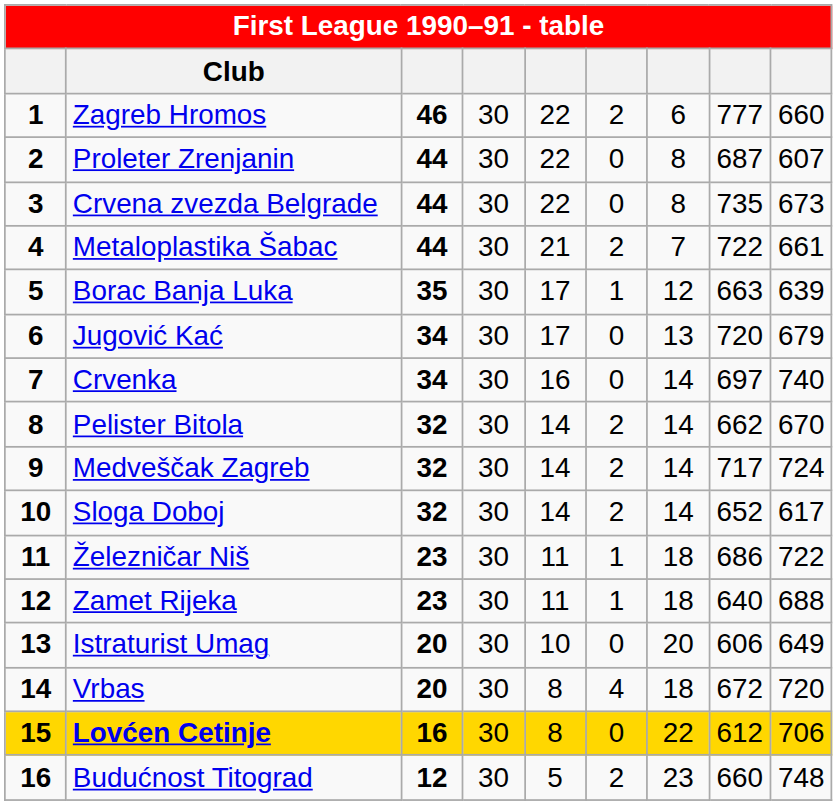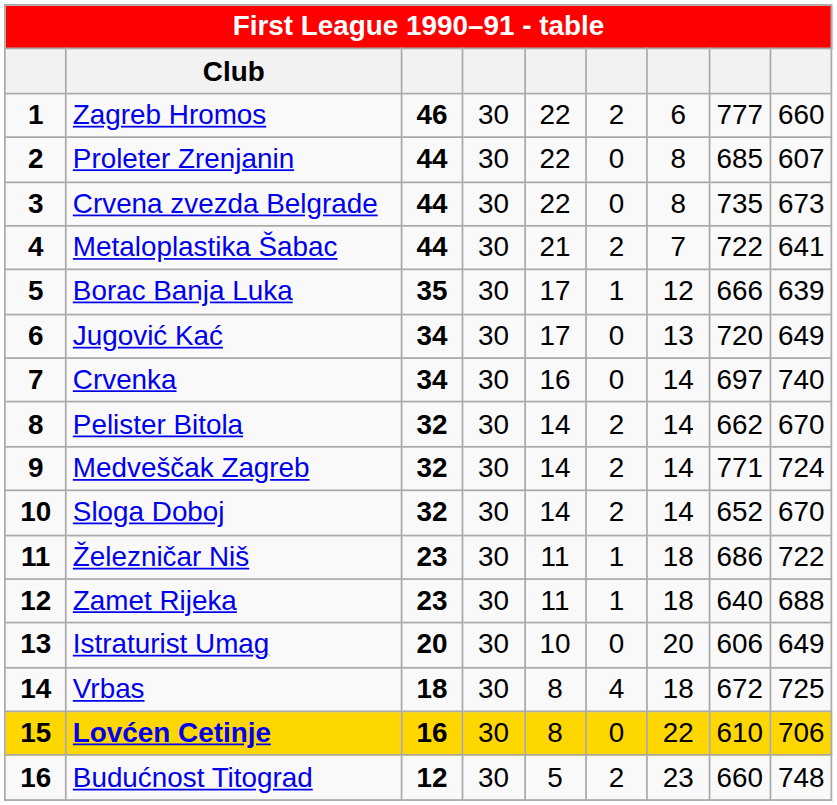Proleter Zrenjanin | column 8: 687 -> 685
Metaloplastika Šabac | column 9: 661 -> 641
Borac Banja Luka | column 8: 663 -> 666
Jugović Kać | column 9: 679 -> 649
Medveščak Zagreb | column 8: 717 -> 771
Sloga Doboj | column 9: 617 -> 670
Vrbas | column 3: 20 -> 18
Vrbas | column 9: 720 -> 725
Lovćen Cetinje | column 8: 612 -> 610
